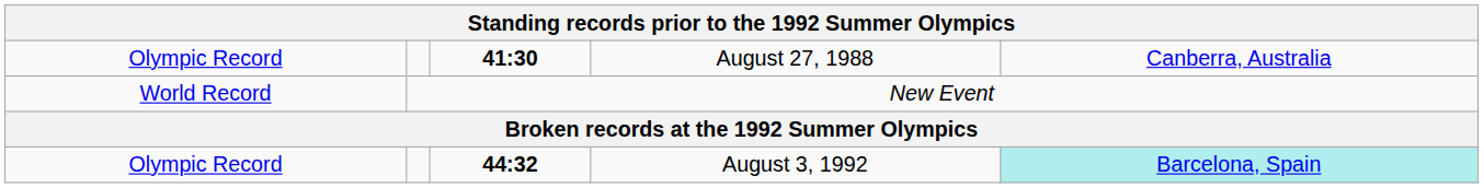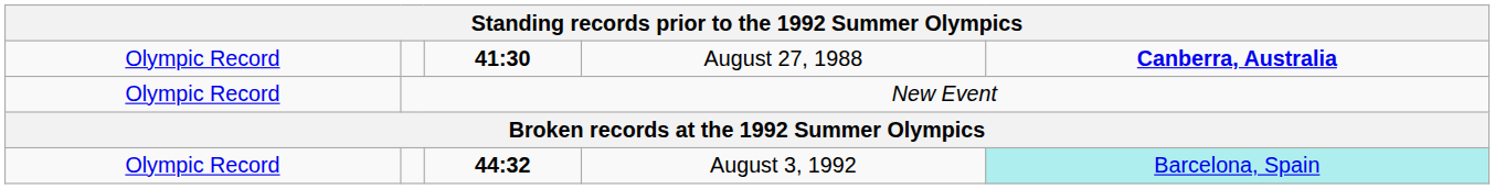August 27, 1988 | column 5: normal -> bold
New Event | column 1: World Record -> Olympic Record
